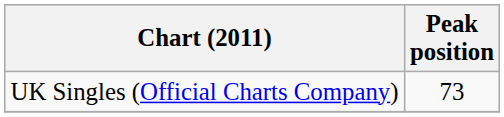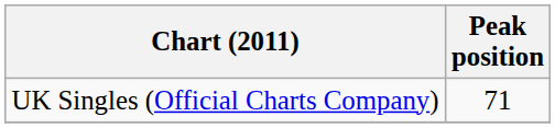UK Singles (Official Charts Company) | Peak position: 73 -> 71
